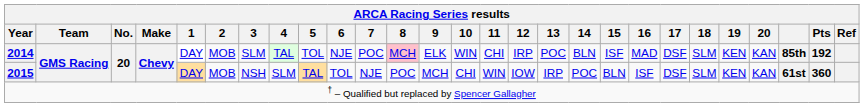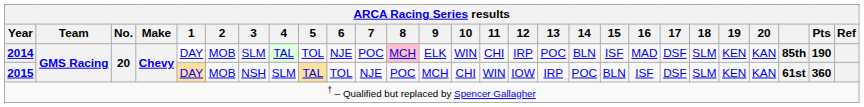2014 | Pts: 192 -> 190
